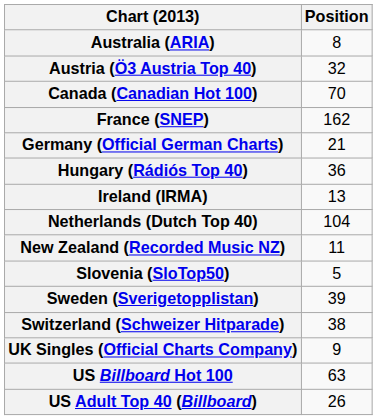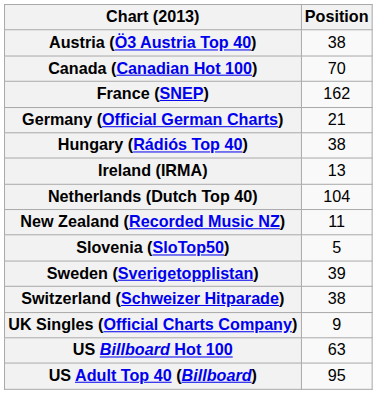- row: Australia (ARIA) | 8
Austria (Ö3 Austria Top 40) | Position: 32 -> 38
Hungary (Rádiós Top 40) | Position: 36 -> 38
US Adult Top 40 (Billboard) | Position: 26 -> 95
